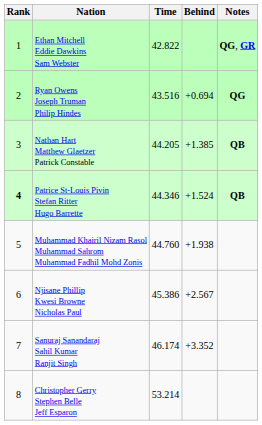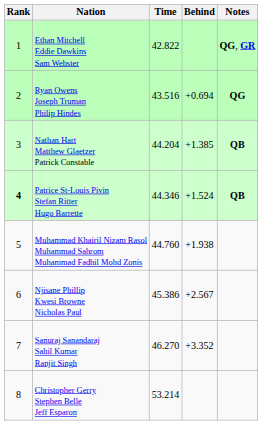Nathan Hart Matthew Glaetzer Patrick Constable | Time: 44.205 -> 44.204
Sanuraj Sanandaraj Sahil Kumar Ranjit Singh | Time: 46.174 -> 46.270
